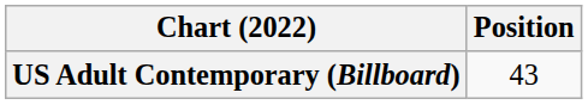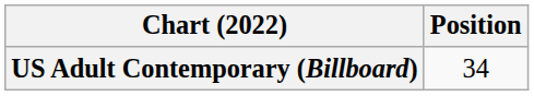US Adult Contemporary (Billboard) | Position: 43 -> 34
